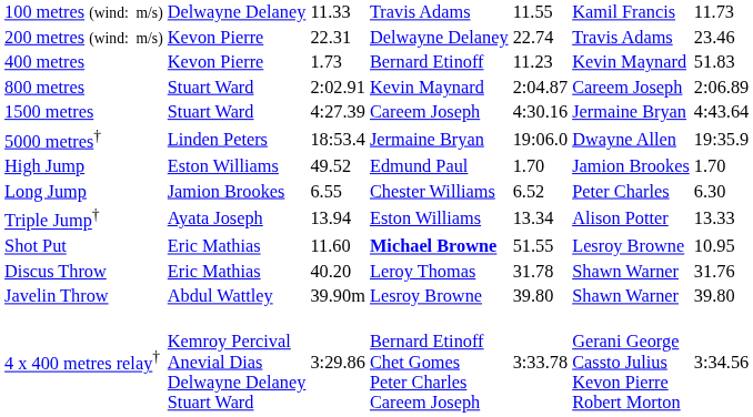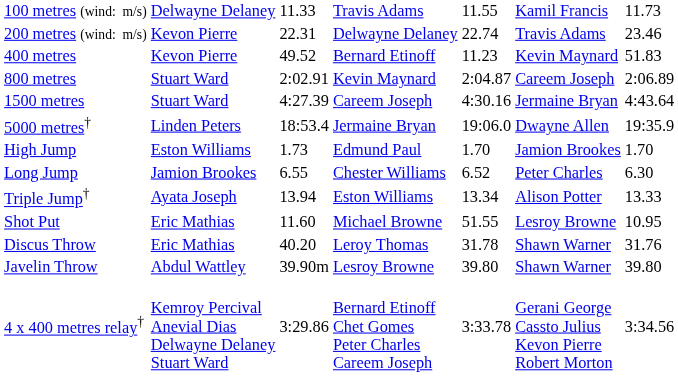400 metres | column 3: 1.73 -> 49.52
High Jump | column 3: 49.52 -> 1.73
Shot Put | column 4: bold -> normal
